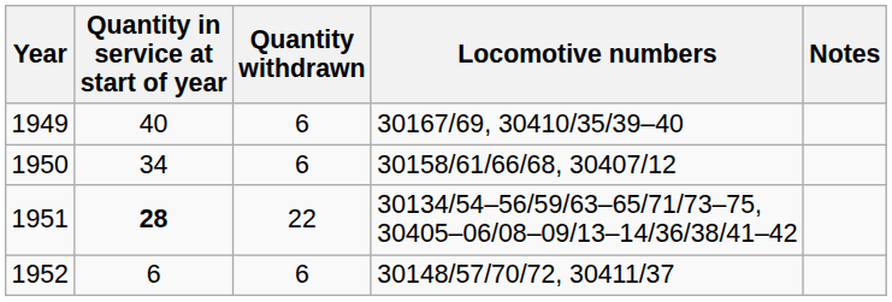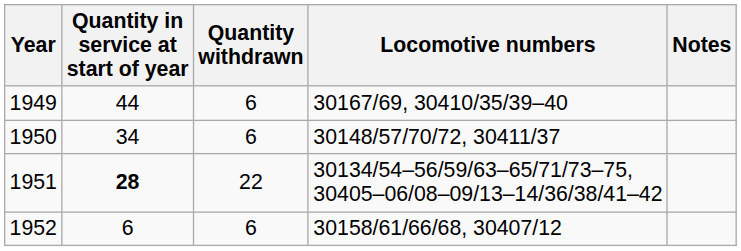1949 | Quantity in service at start of year: 40 -> 44
1950 | Locomotive numbers: 30158/61/66/68, 30407/12 -> 30148/57/70/72, 30411/37
1952 | Locomotive numbers: 30148/57/70/72, 30411/37 -> 30158/61/66/68, 30407/12
